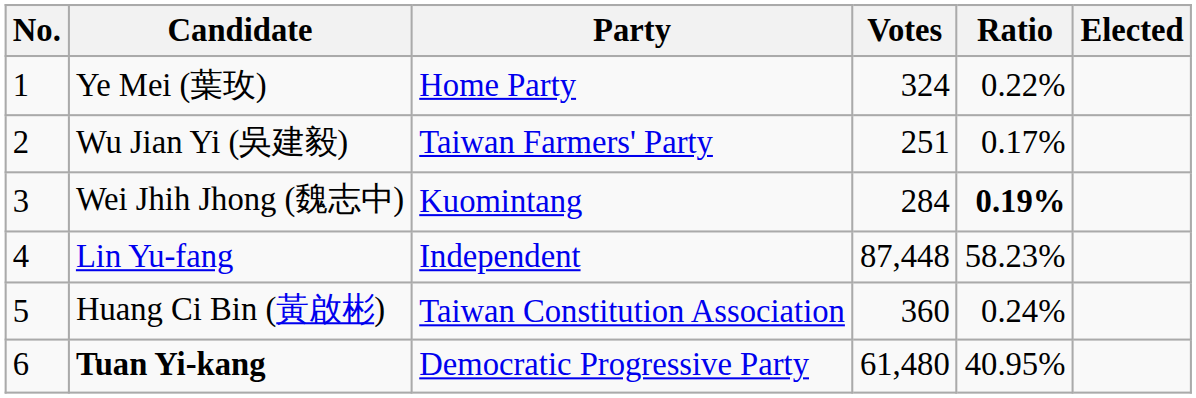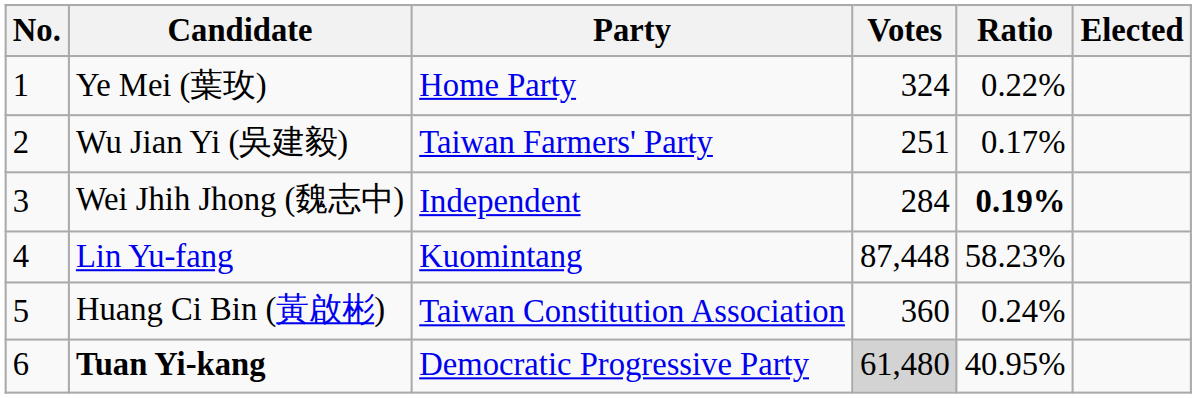Wei Jhih Jhong (魏志中) | Party: Kuomintang -> Independent
Lin Yu-fang | Party: Independent -> Kuomintang
Tuan Yi-kang | Votes: no background -> lightgrey background
